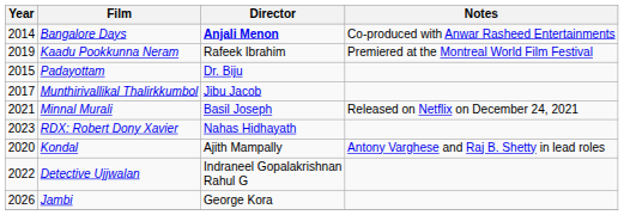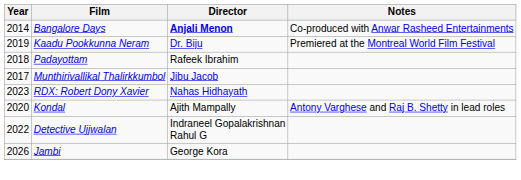Kaadu Pookkunna Neram | Director: Rafeek Ibrahim -> Dr. Biju
Padayottam | Year: 2015 -> 2018
Padayottam | Director: Dr. Biju -> Rafeek Ibrahim
- row: 2021 | Minnal Murali | Basil Joseph | Released on Netflix on December 24, 2021
